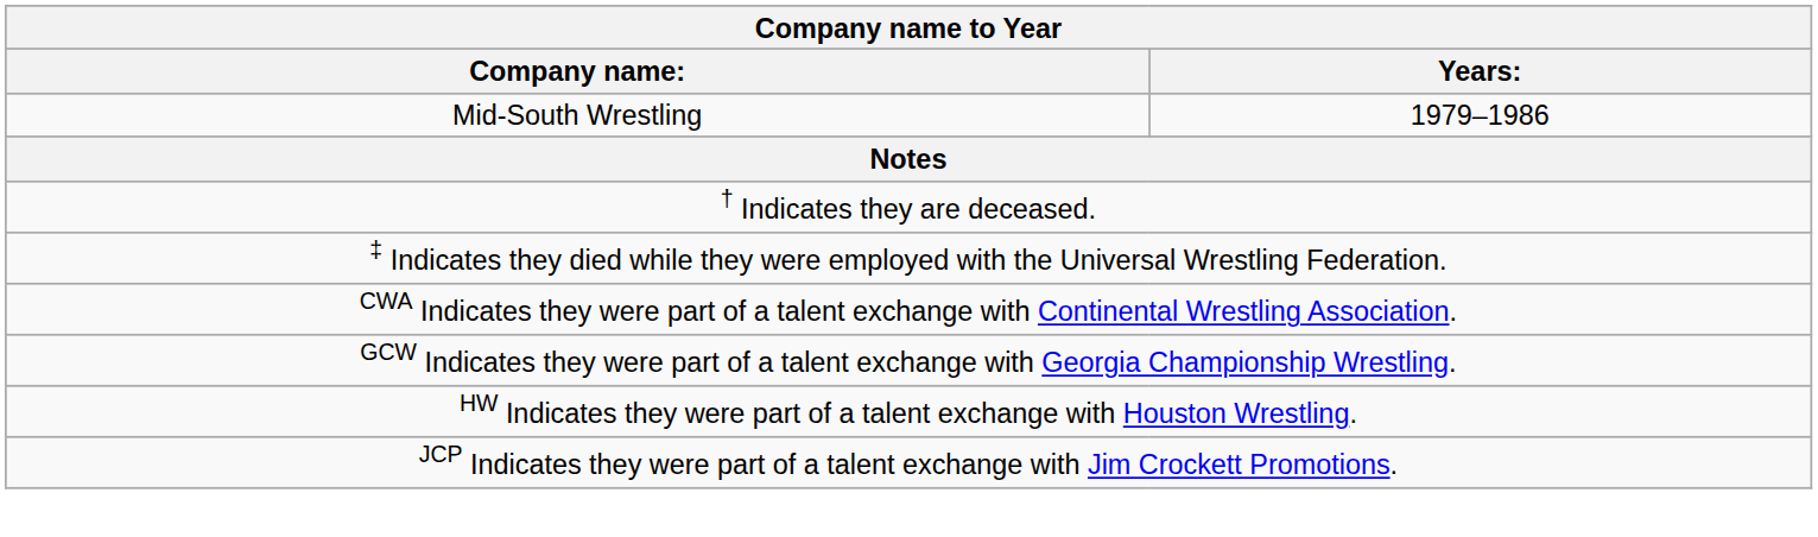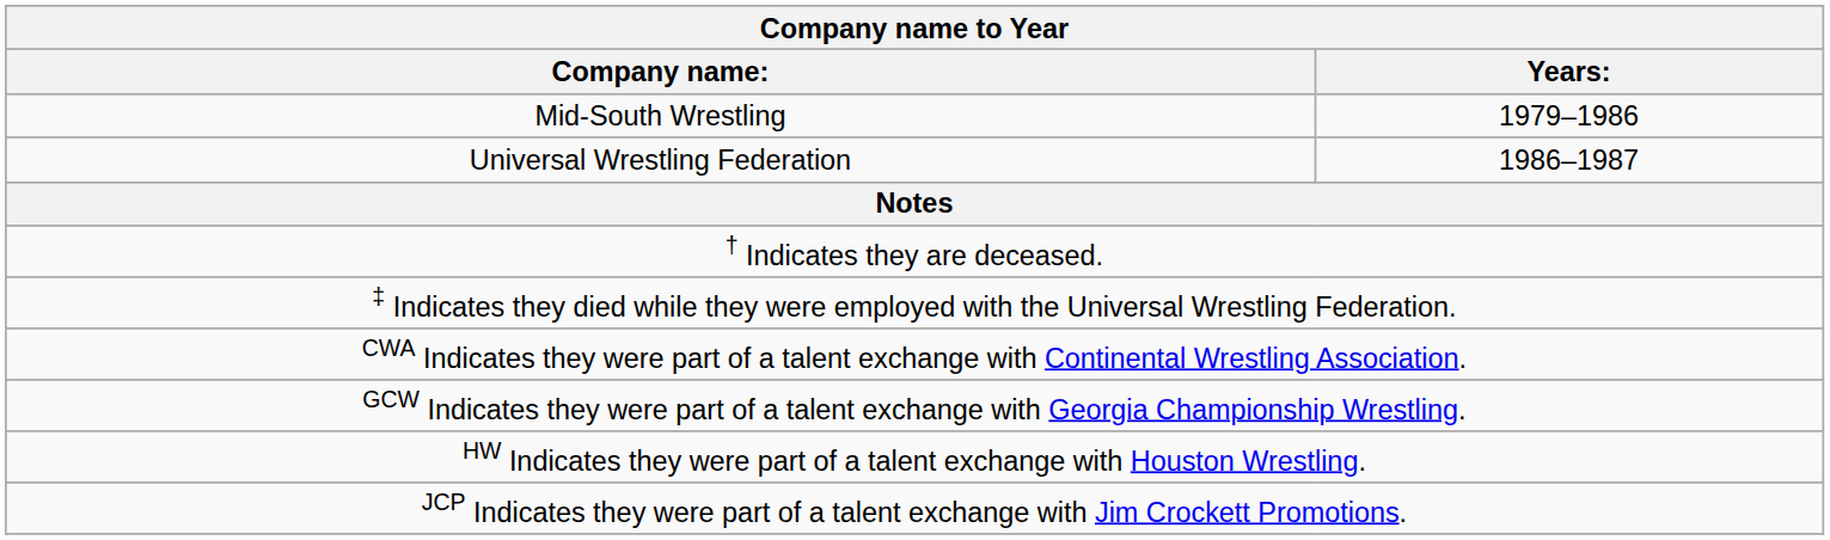+ row: Universal Wrestling Federation | 1986–1987
